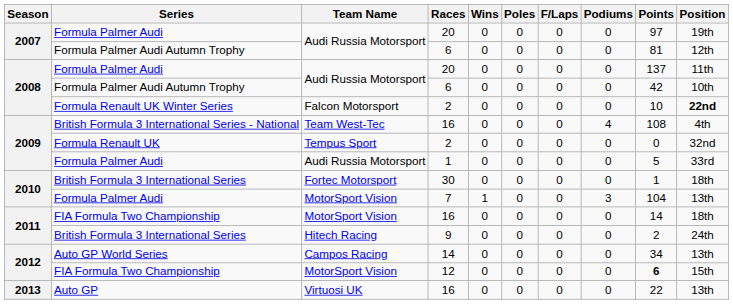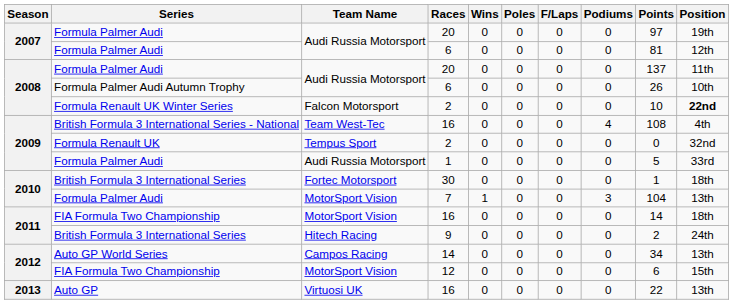2007 / 6 | Series: Formula Palmer Audi Autumn Trophy -> Formula Palmer Audi
2008 / 6 | Points: 42 -> 26
12 | Points: bold -> normal
